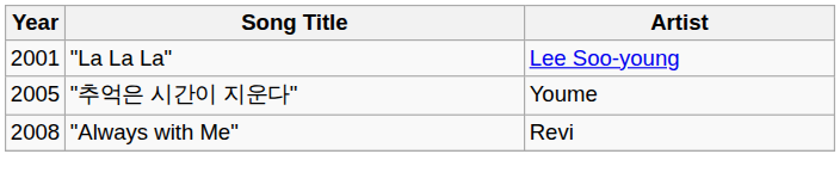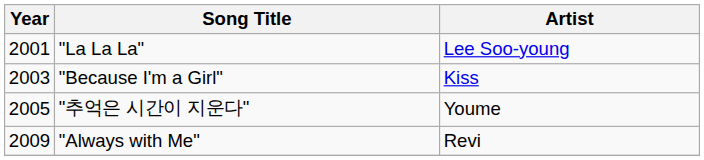+ row: 2003 | "Because I'm a Girl" | Kiss
"Always with Me" | Year: 2008 -> 2009
